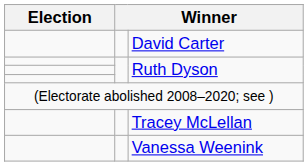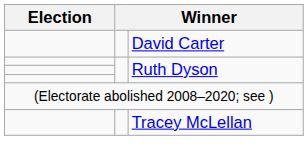- row: Vanessa Weenink
